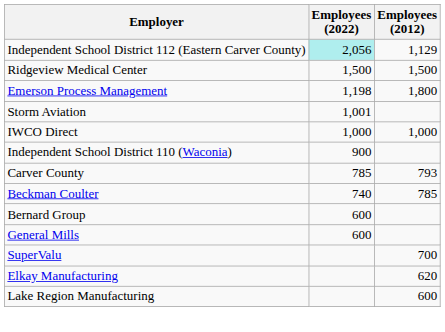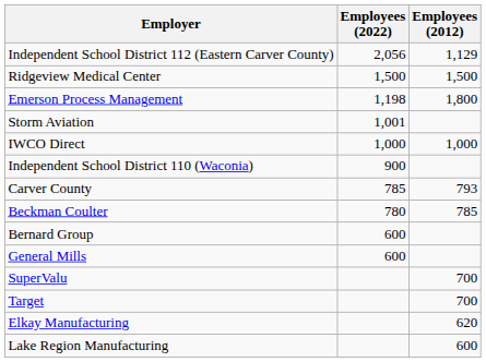Independent School District 112 (Eastern Carver County) | Employees (2022): paleturquoise background -> no background
Beckman Coulter | Employees (2022): 740 -> 780
+ row: Target | 700
